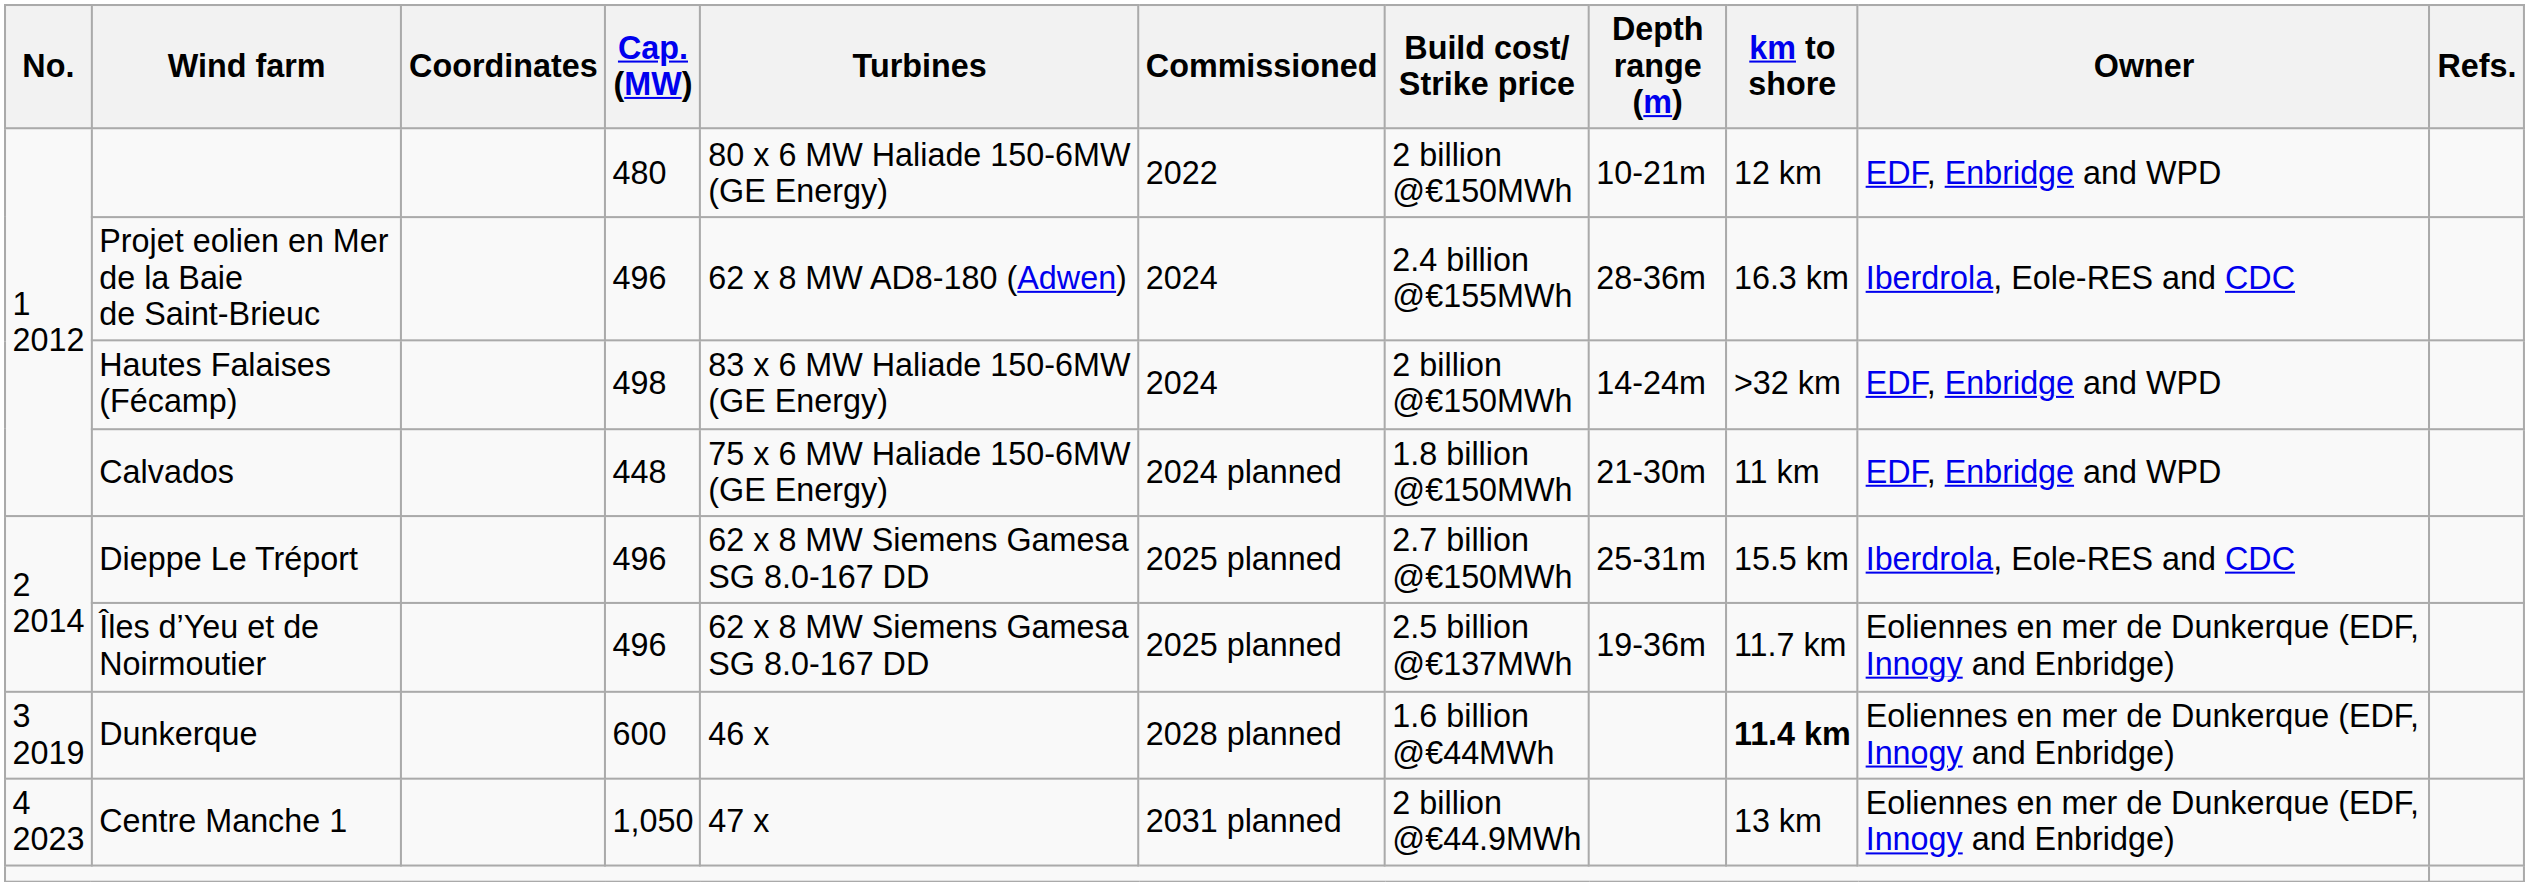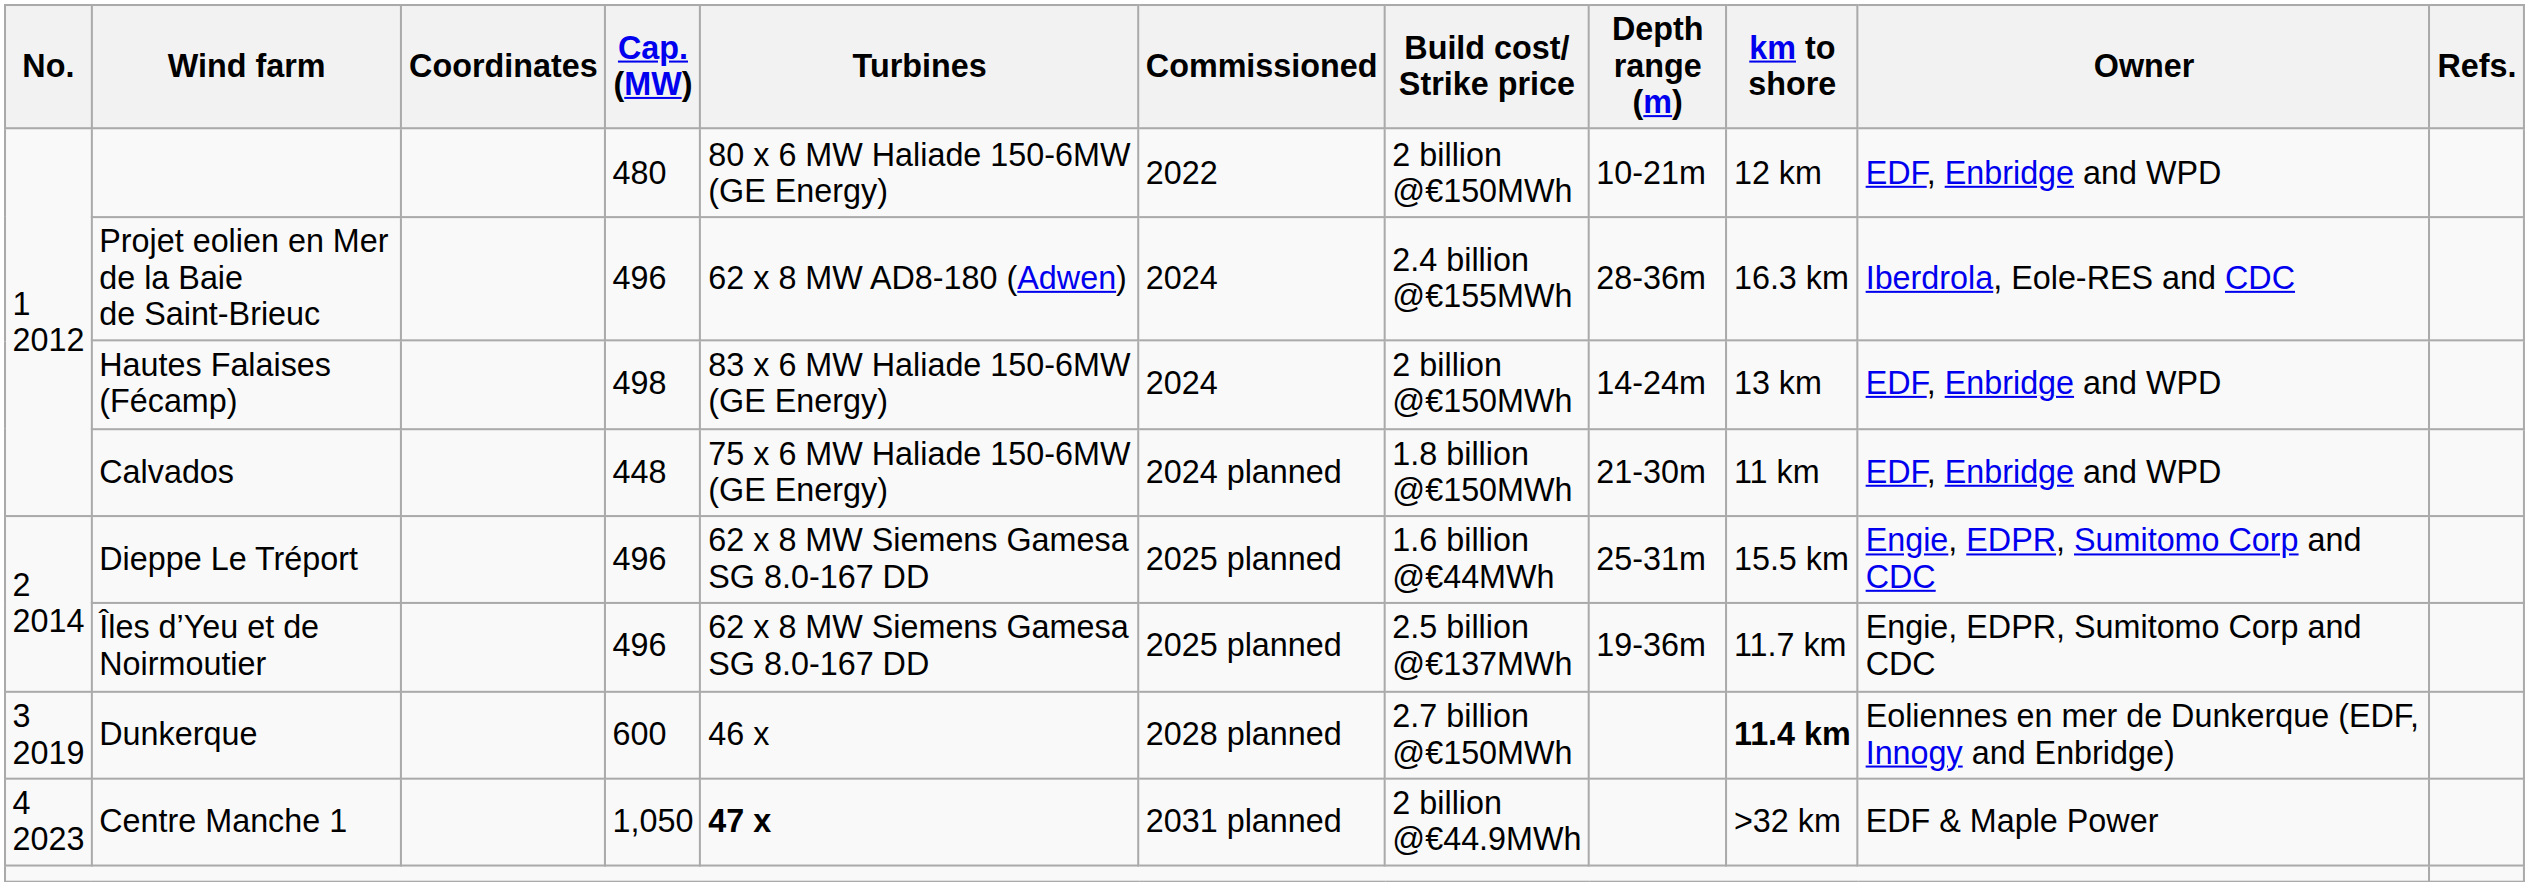Hautes Falaises (Fécamp) | km to shore: >32 km -> 13 km
Dieppe Le Tréport | Build cost/ Strike price: 2.7 billion @€150MWh -> 1.6 billion @€44MWh
Dieppe Le Tréport | Owner: Iberdrola, Eole-RES and CDC -> Engie, EDPR, Sumitomo Corp and CDC
Îles d’Yeu et de Noirmoutier | Owner: Eoliennes en mer de Dunkerque (EDF, Innogy and Enbridge) -> Engie, EDPR, Sumitomo Corp and CDC
Dunkerque | Build cost/ Strike price: 1.6 billion @€44MWh -> 2.7 billion @€150MWh
Centre Manche 1 | Turbines: normal -> bold
Centre Manche 1 | km to shore: 13 km -> >32 km
Centre Manche 1 | Owner: Eoliennes en mer de Dunkerque (EDF, Innogy and Enbridge) -> EDF & Maple Power
